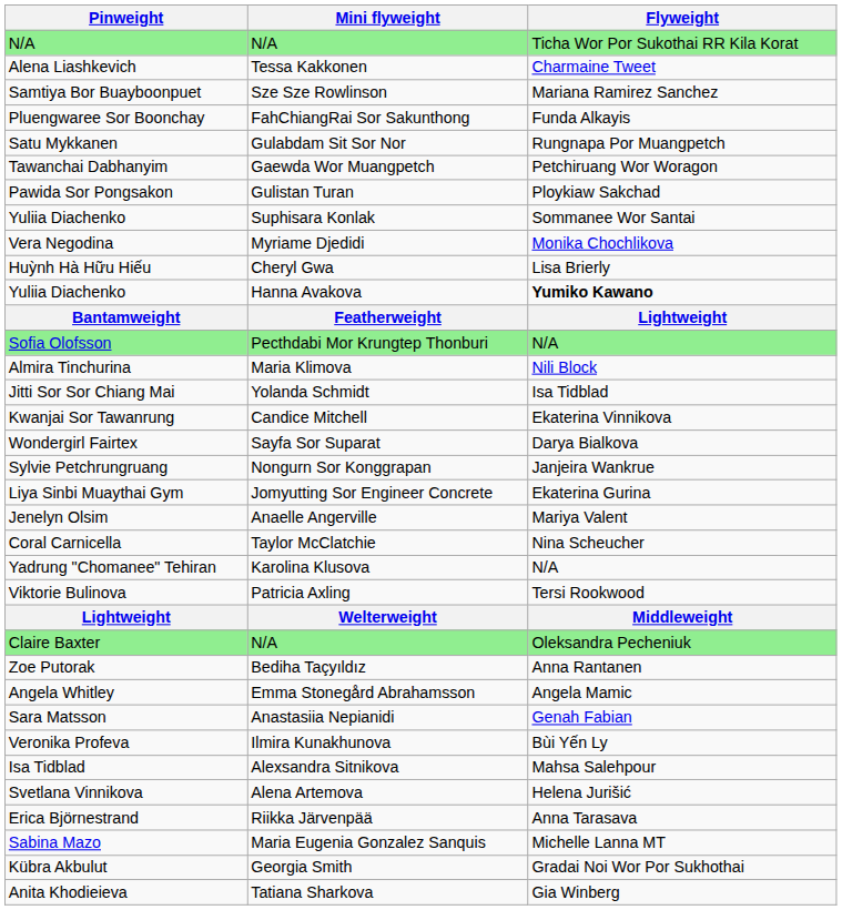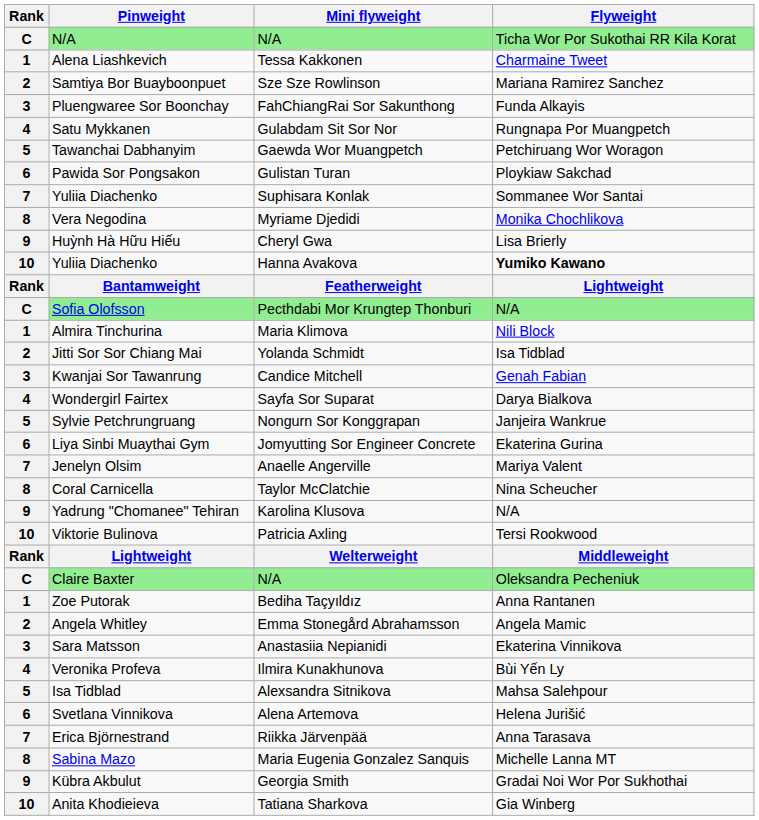+ column: Rank | C | 1 | 2 | 3 | 4 | 5 | 6 | 7 | 8 | 9 | 10 | Rank | C | 1 | 2 | 3 | 4 | 5 | 6 | 7 | 8 | 9 | 10 | Rank | C | 1 | 2 | 3 | 4 | 5 | 6 | 7 | 8 | 9 | 10
Kwanjai Sor Tawanrung | Flyweight: Ekaterina Vinnikova -> Genah Fabian
Sara Matsson | Flyweight: Genah Fabian -> Ekaterina Vinnikova
